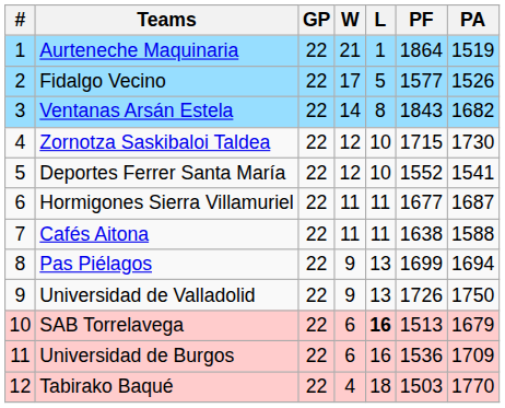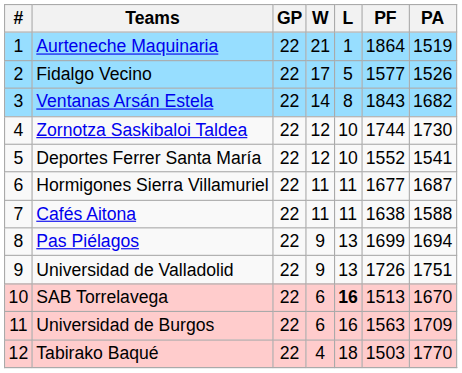Zornotza Saskibaloi Taldea | PF: 1715 -> 1744
Universidad de Valladolid | PA: 1750 -> 1751
SAB Torrelavega | PA: 1679 -> 1670
Universidad de Burgos | PF: 1536 -> 1563
